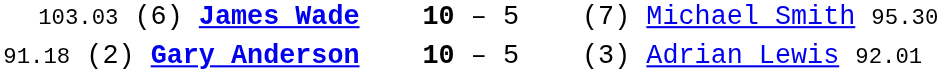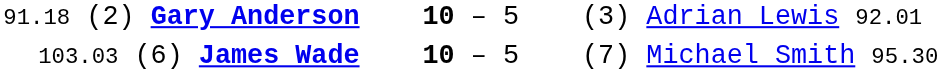rows swapped: 103.03 (6) James Wade <-> 91.18 (2) Gary Anderson
